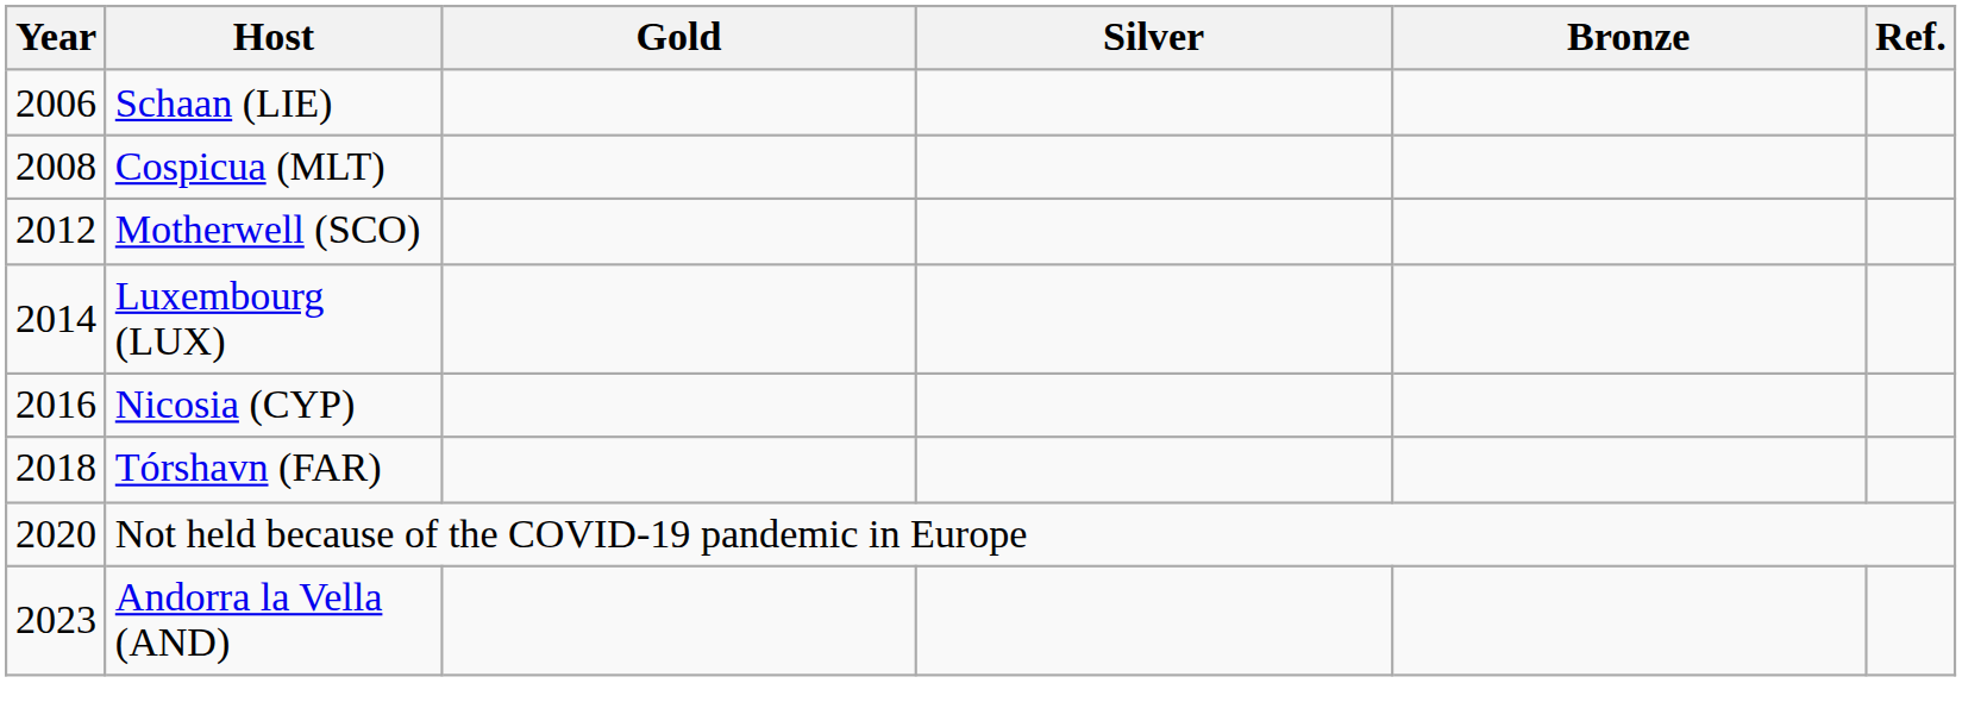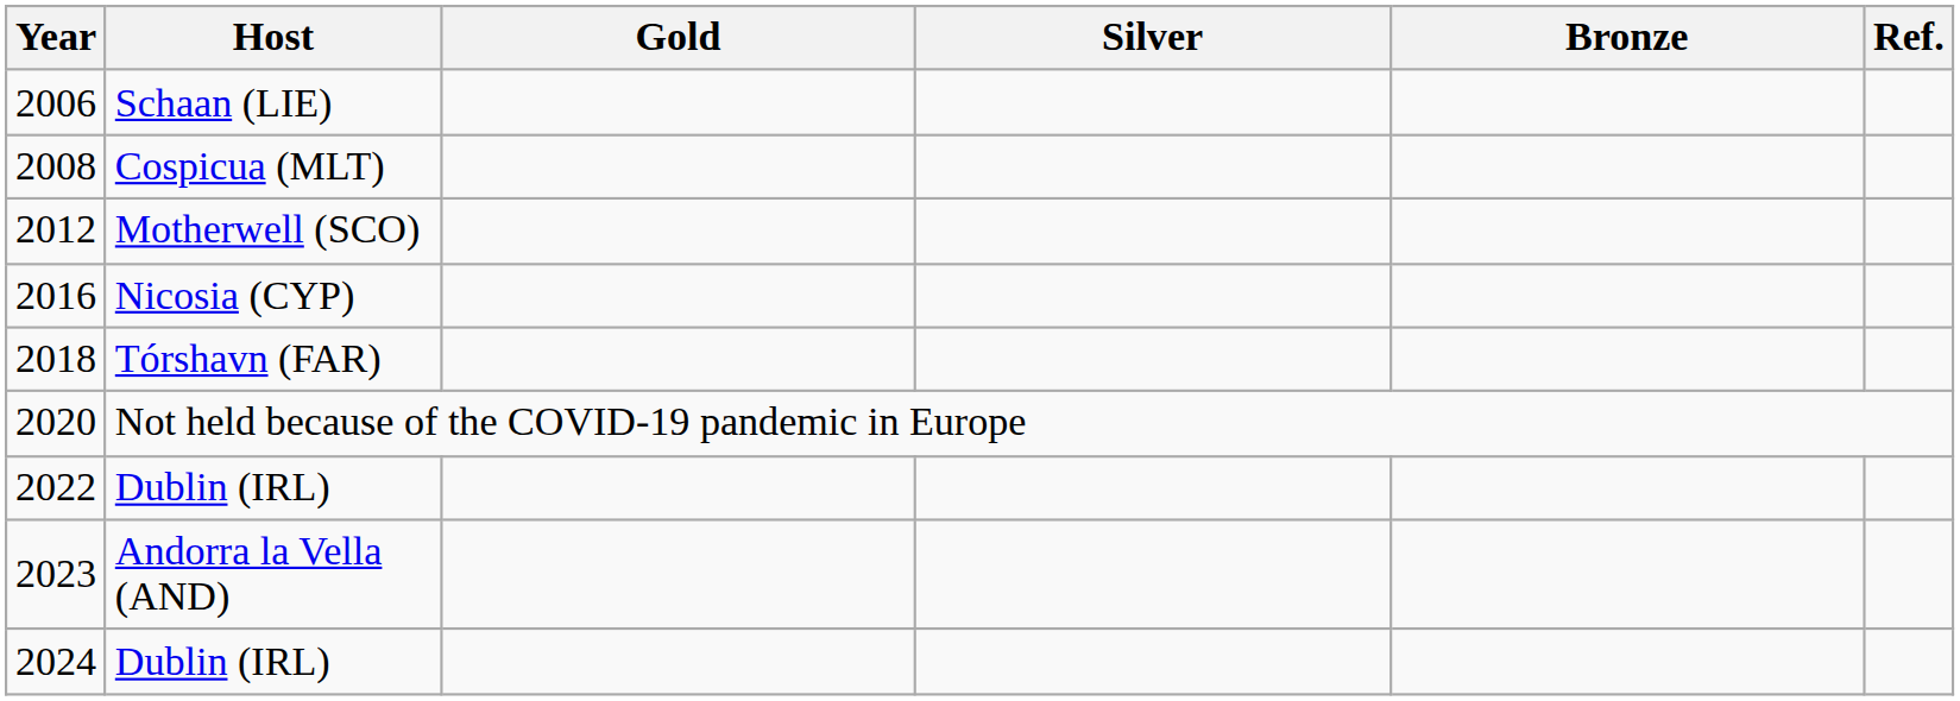- row: 2014 | Luxembourg (LUX)
+ row: 2022 | Dublin (IRL)
+ row: 2024 | Dublin (IRL)
